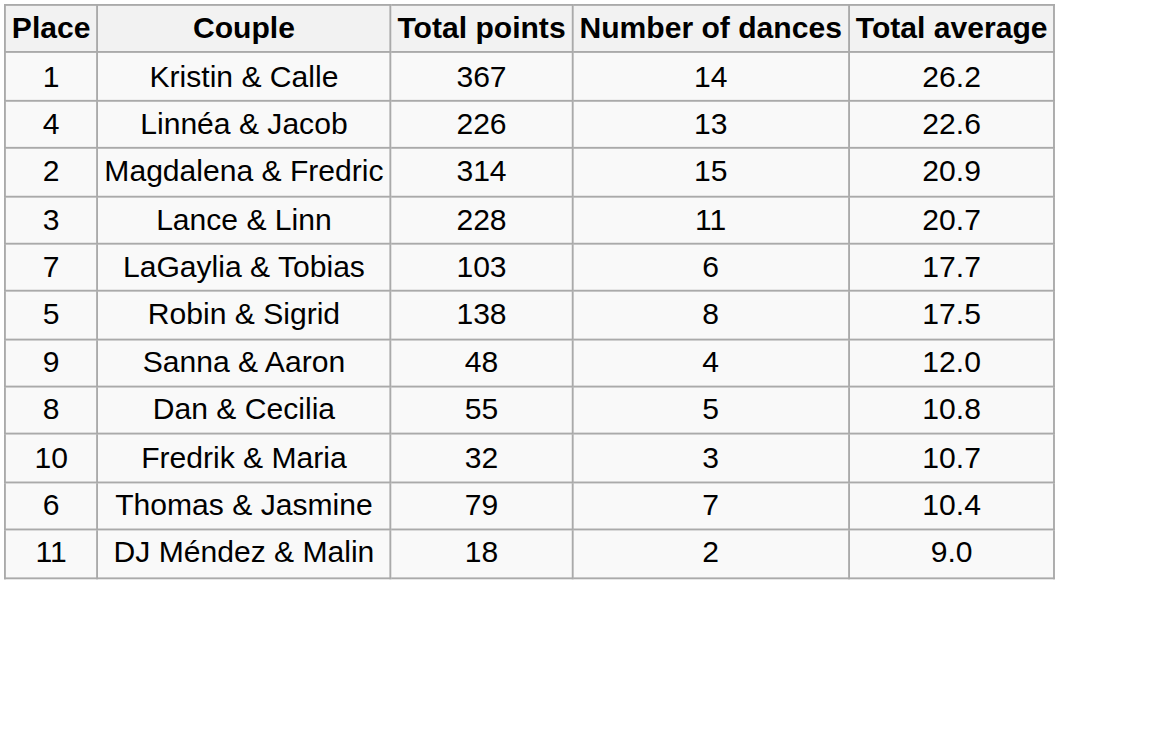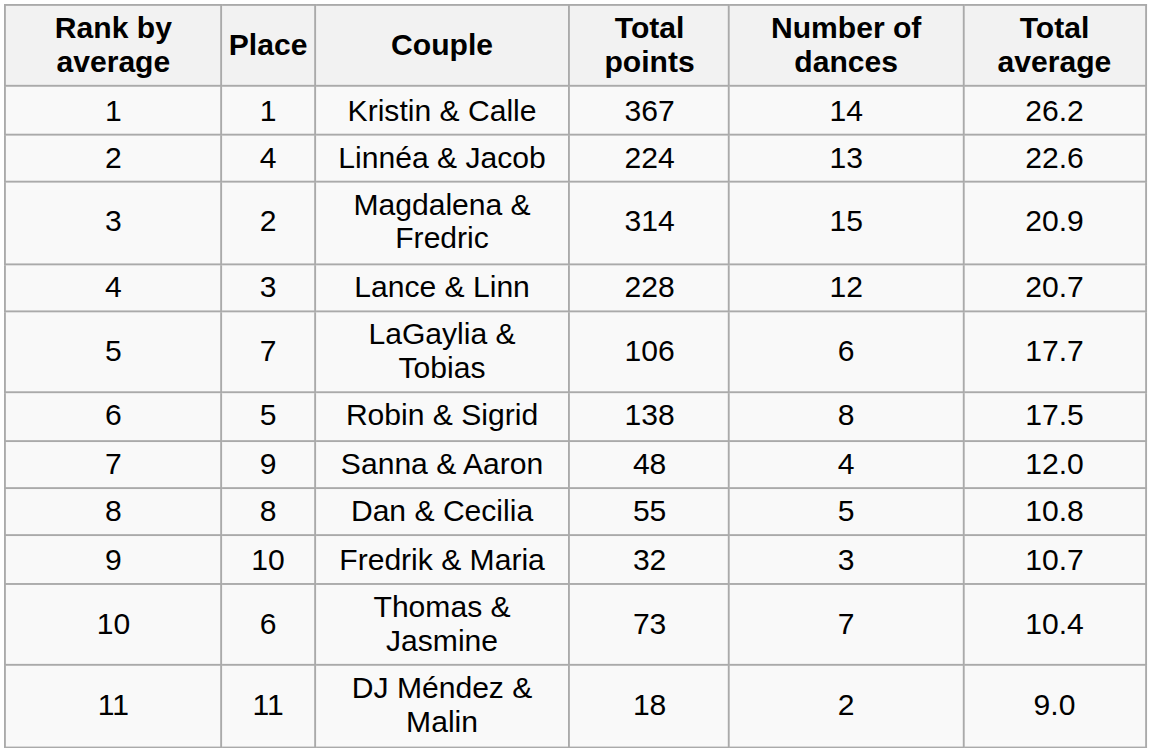+ column: Rank by average | 1 | 2 | 3 | 4 | 5 | 6 | 7 | 8 | 9 | 10 | 11
Linnéa & Jacob | Total points: 226 -> 224
Lance & Linn | Number of dances: 11 -> 12
LaGaylia & Tobias | Total points: 103 -> 106
Thomas & Jasmine | Total points: 79 -> 73
